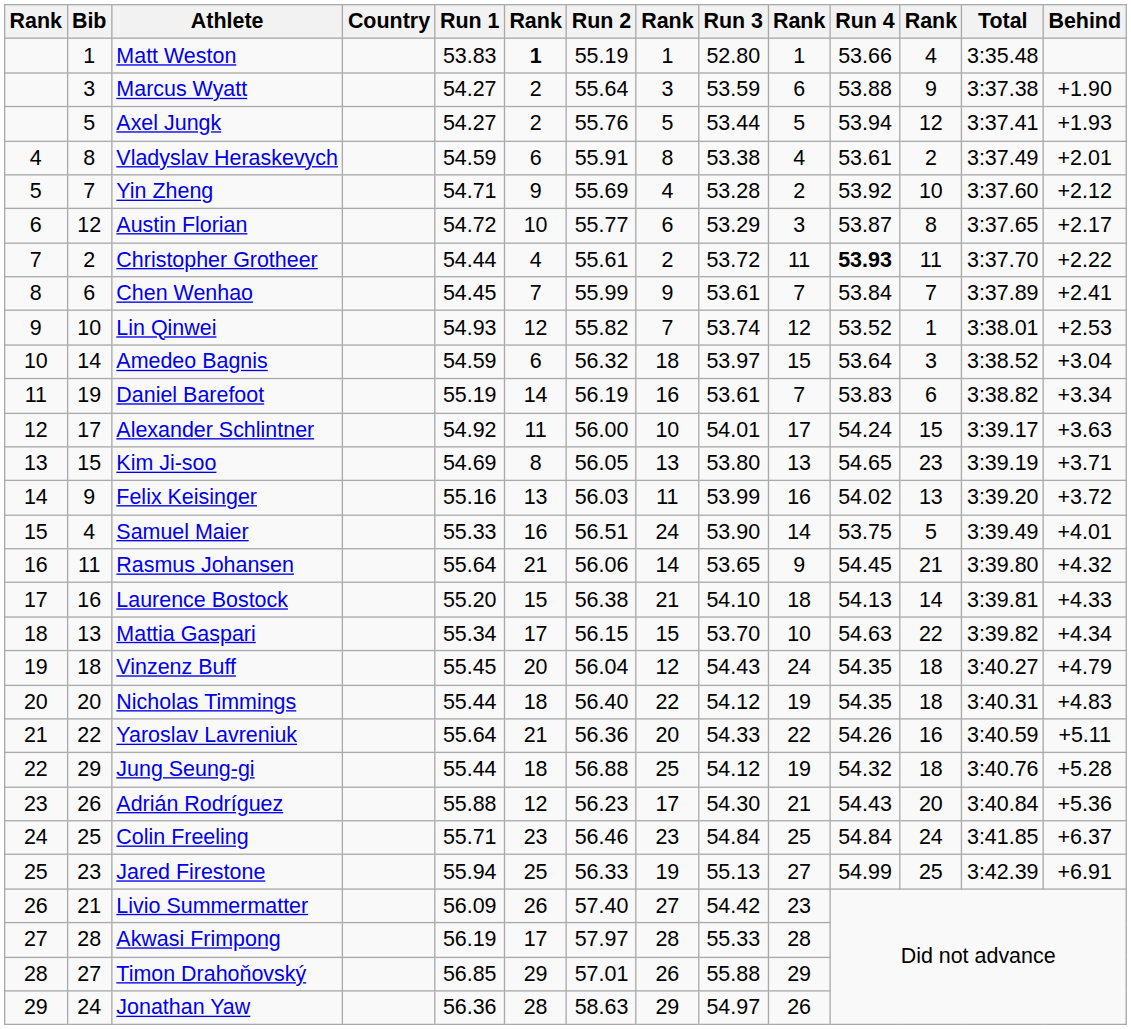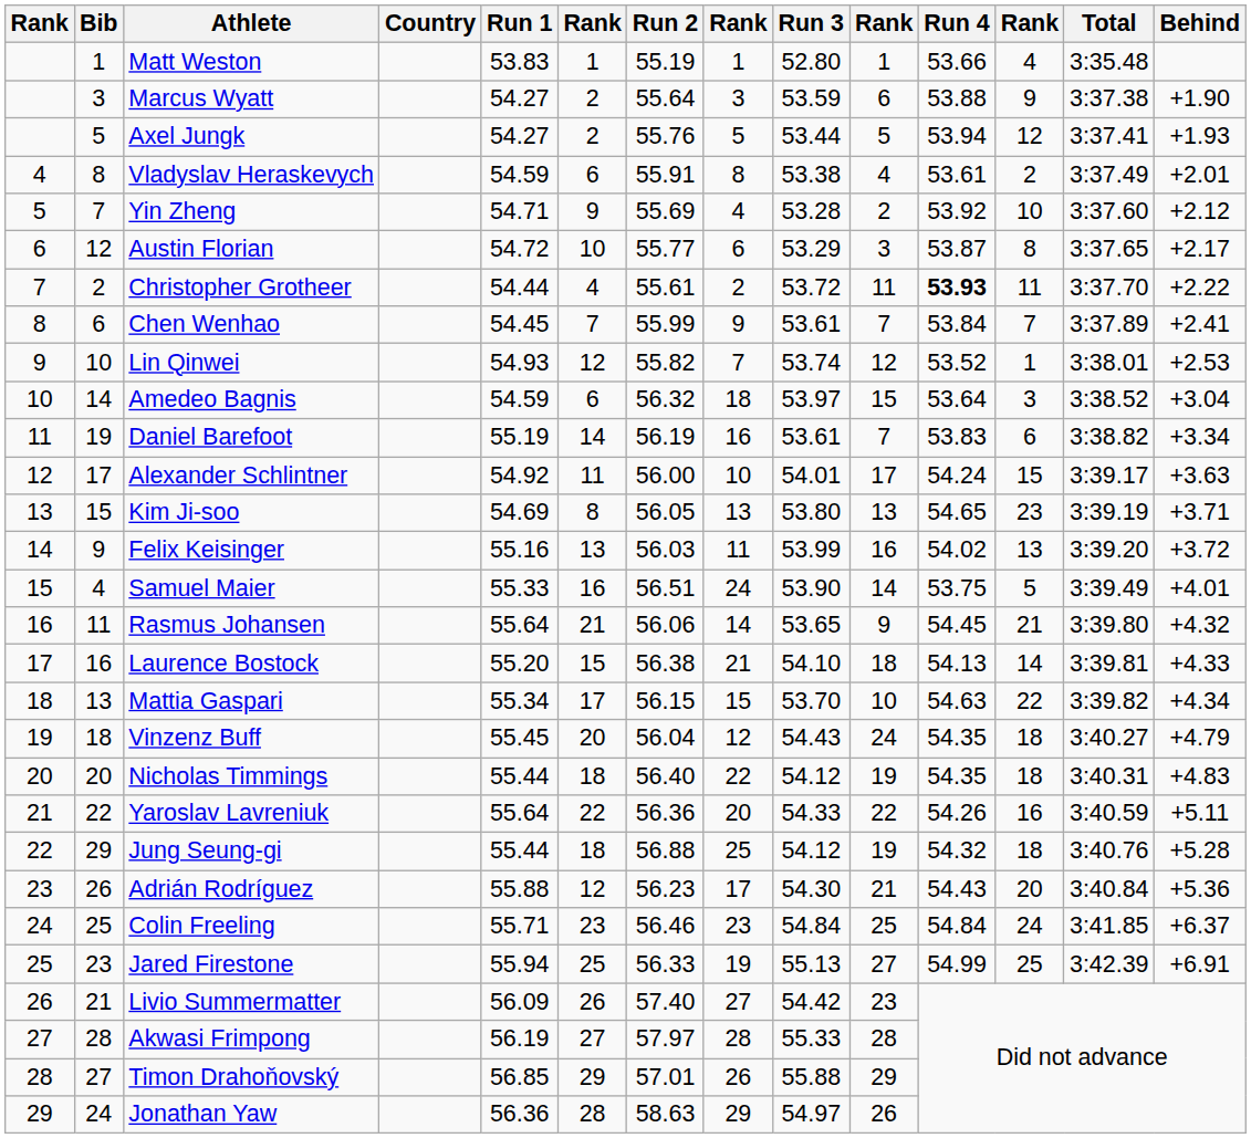Matt Weston | column 6: bold -> normal
Yaroslav Lavreniuk | column 6: 21 -> 22
Akwasi Frimpong | column 6: 17 -> 27
